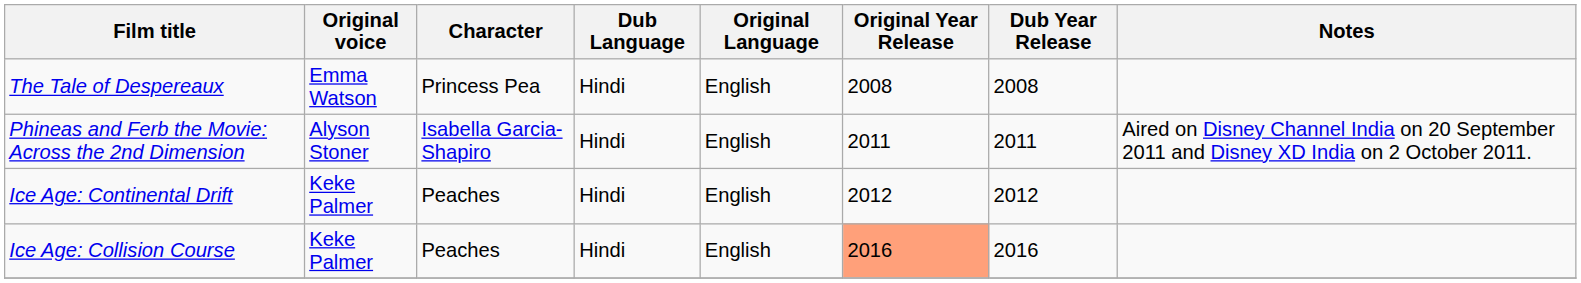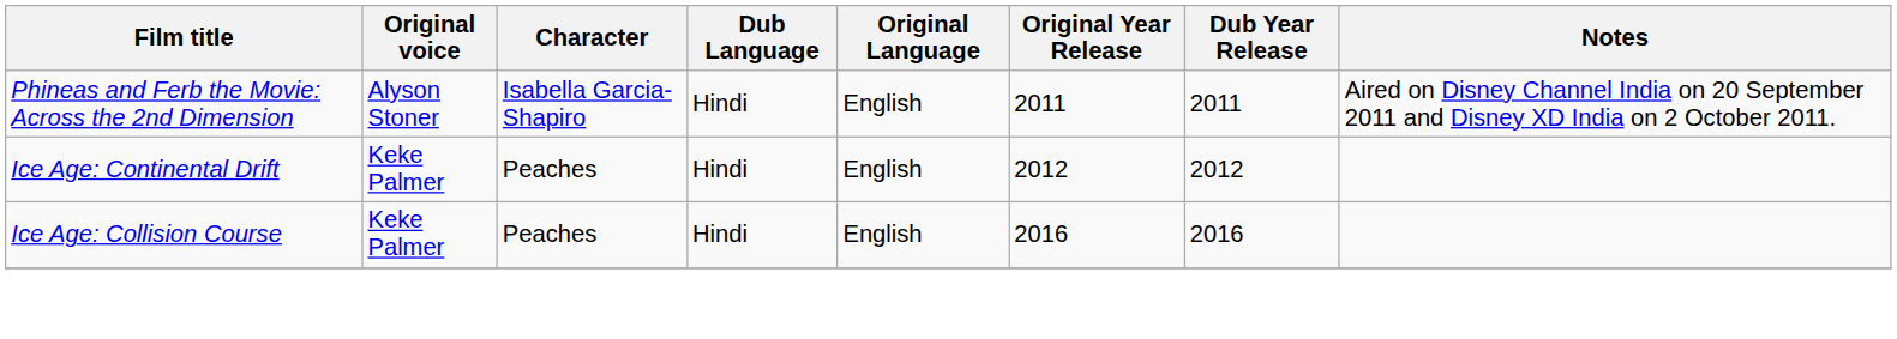- row: The Tale of Despereaux | Emma Watson | Princess Pea | Hindi | English | 2008 | 2008
Ice Age: Collision Course | Original Year Release: lightsalmon background -> no background
